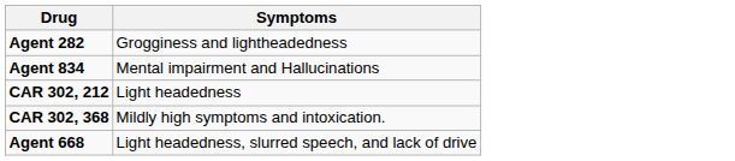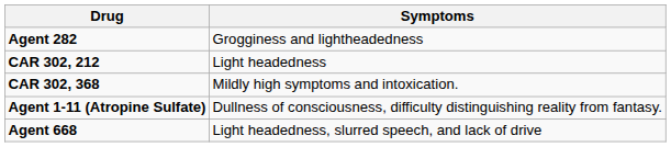- row: Agent 834 | Mental impairment and Hallucinations
+ row: Agent 1-11 (Atropine Sulfate) | Dullness of consciousness, difficulty distinguishing reality from fantasy.
